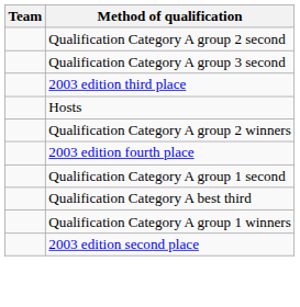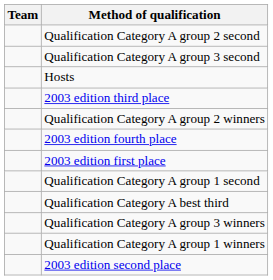rows swapped: Hosts <-> 2003 edition third place
+ row: 2003 edition first place
+ row: Qualification Category A group 3 winners
